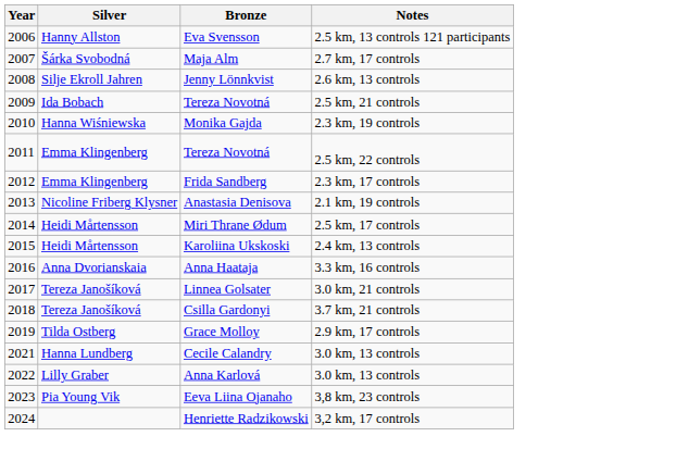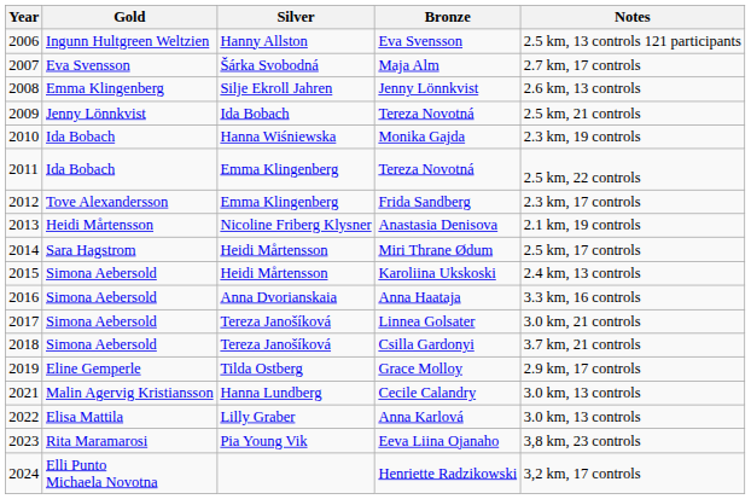+ column: Gold | Ingunn Hultgreen Weltzien | Eva Svensson | Emma Klingenberg | Jenny Lönnkvist | Ida Bobach | Ida Bobach | Tove Alexandersson | Heidi Mårtensson | Sara Hagstrom | Simona Aebersold | Simona Aebersold | Simona Aebersold | Simona Aebersold | Eline Gemperle | Malin Agervig Kristiansson | Elisa Mattila | Rita Maramarosi | Elli Punto Michaela Novotna
